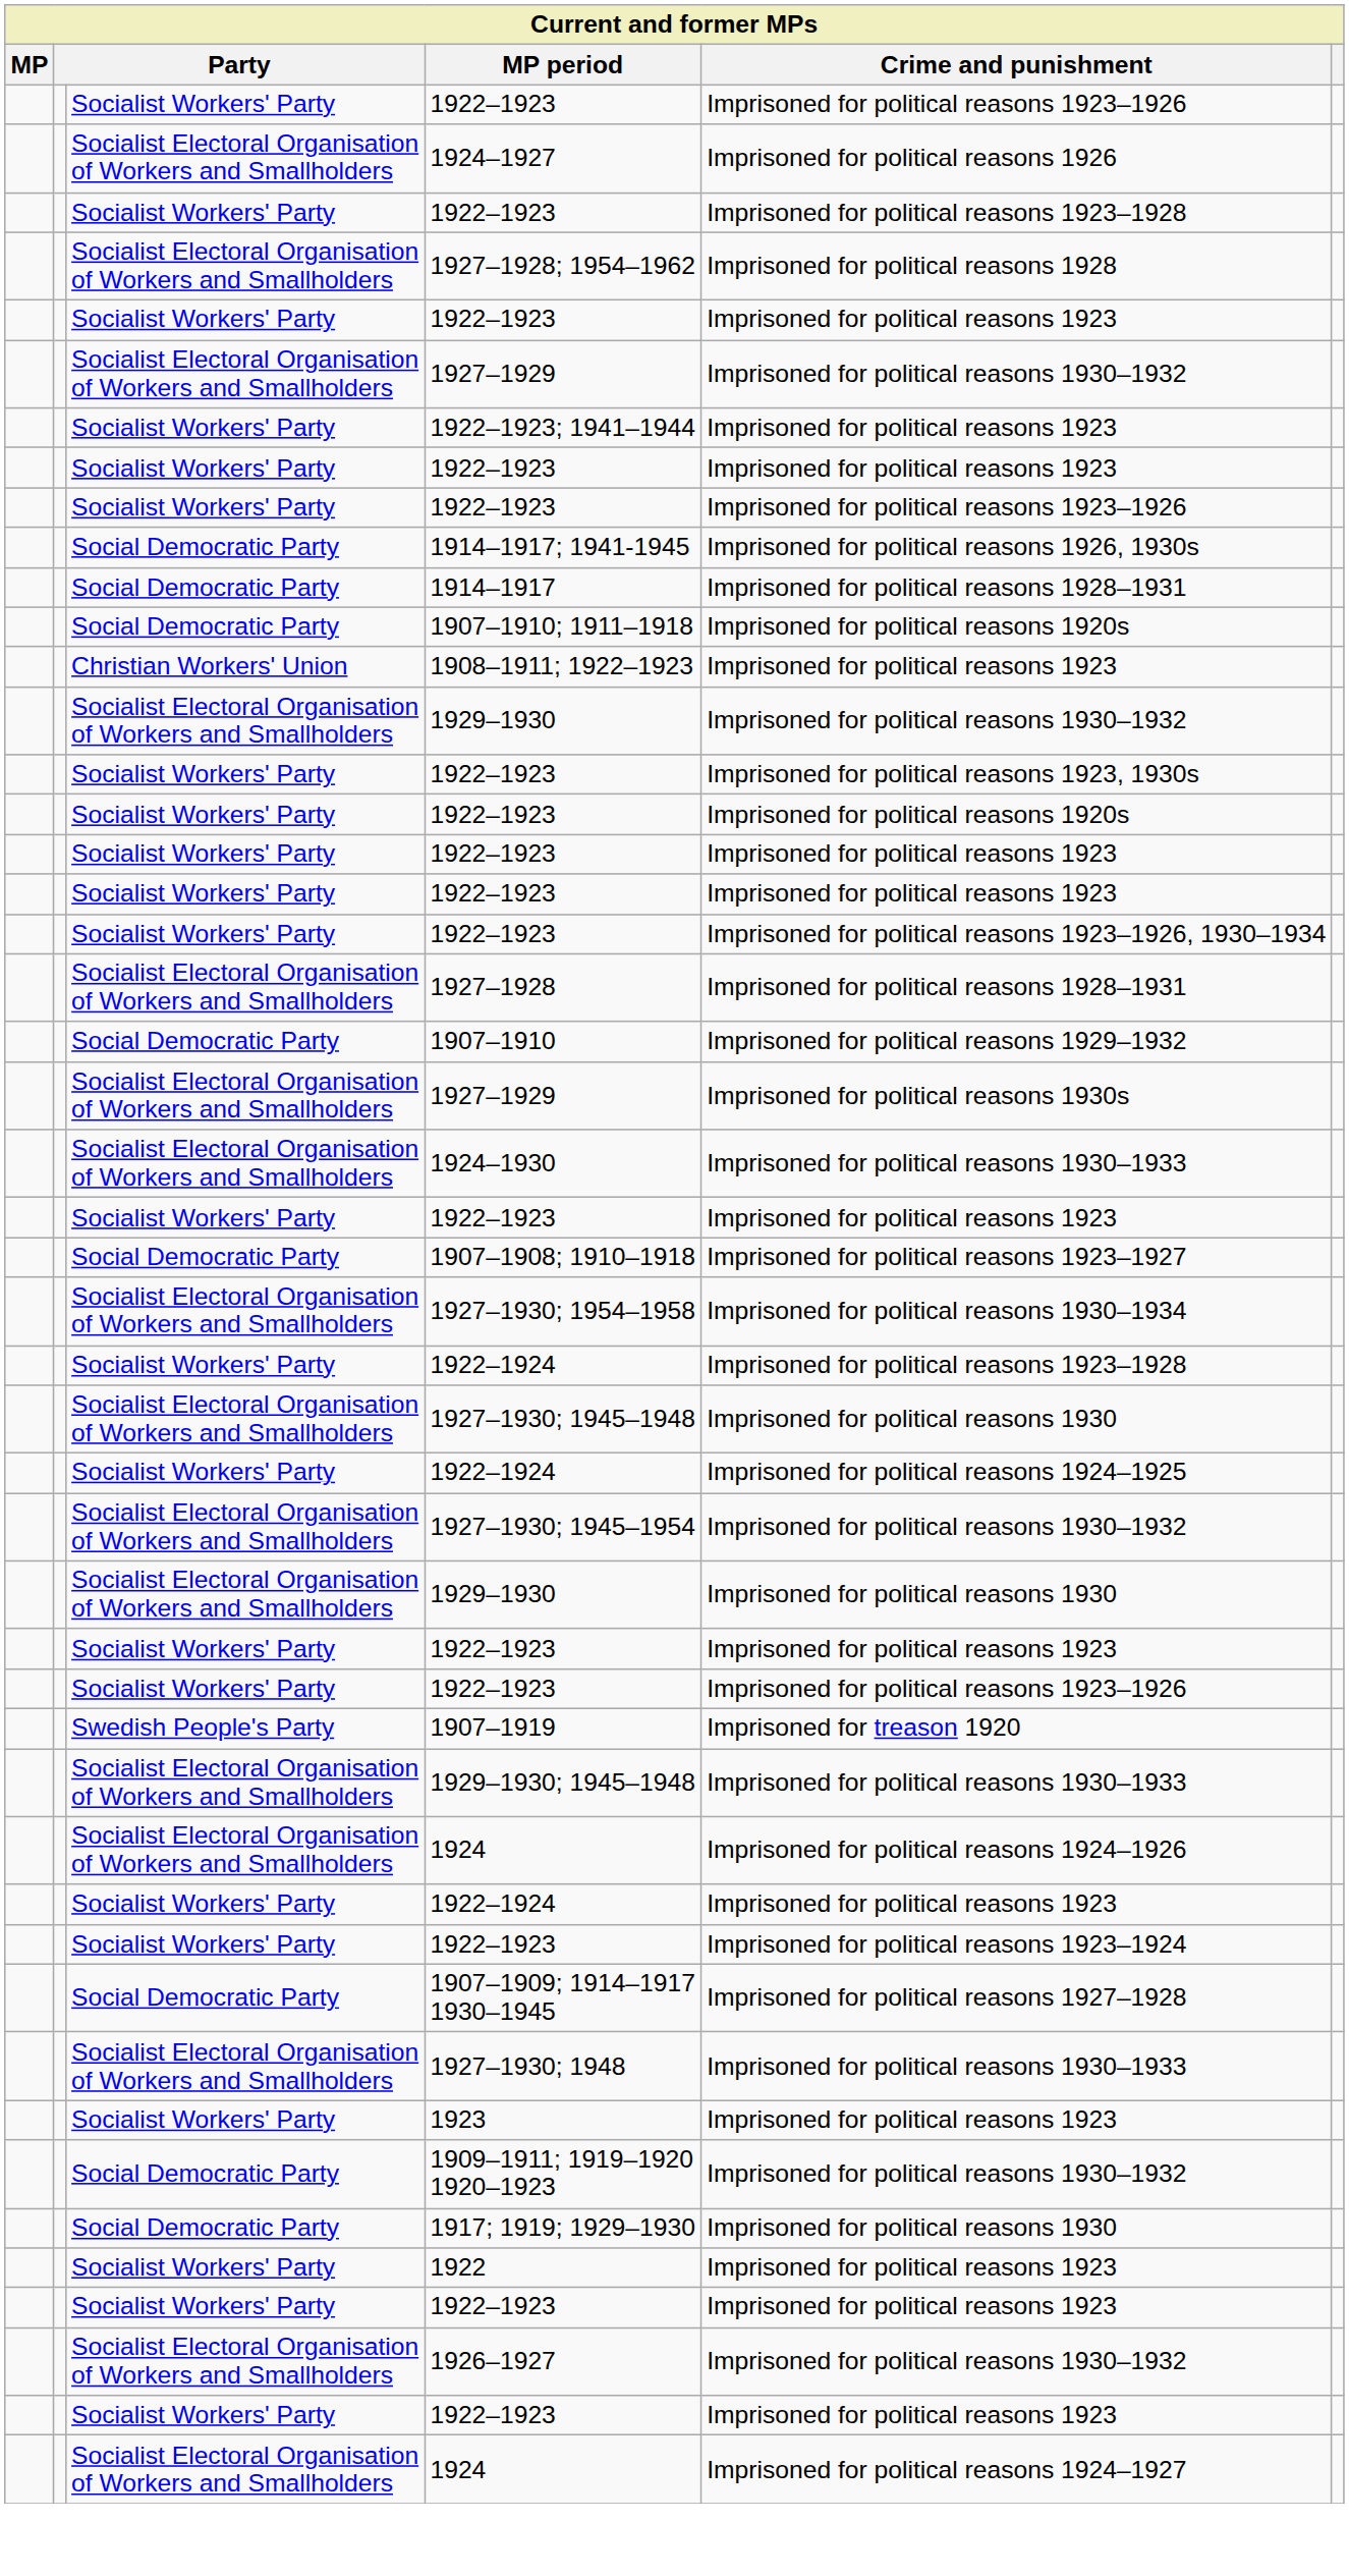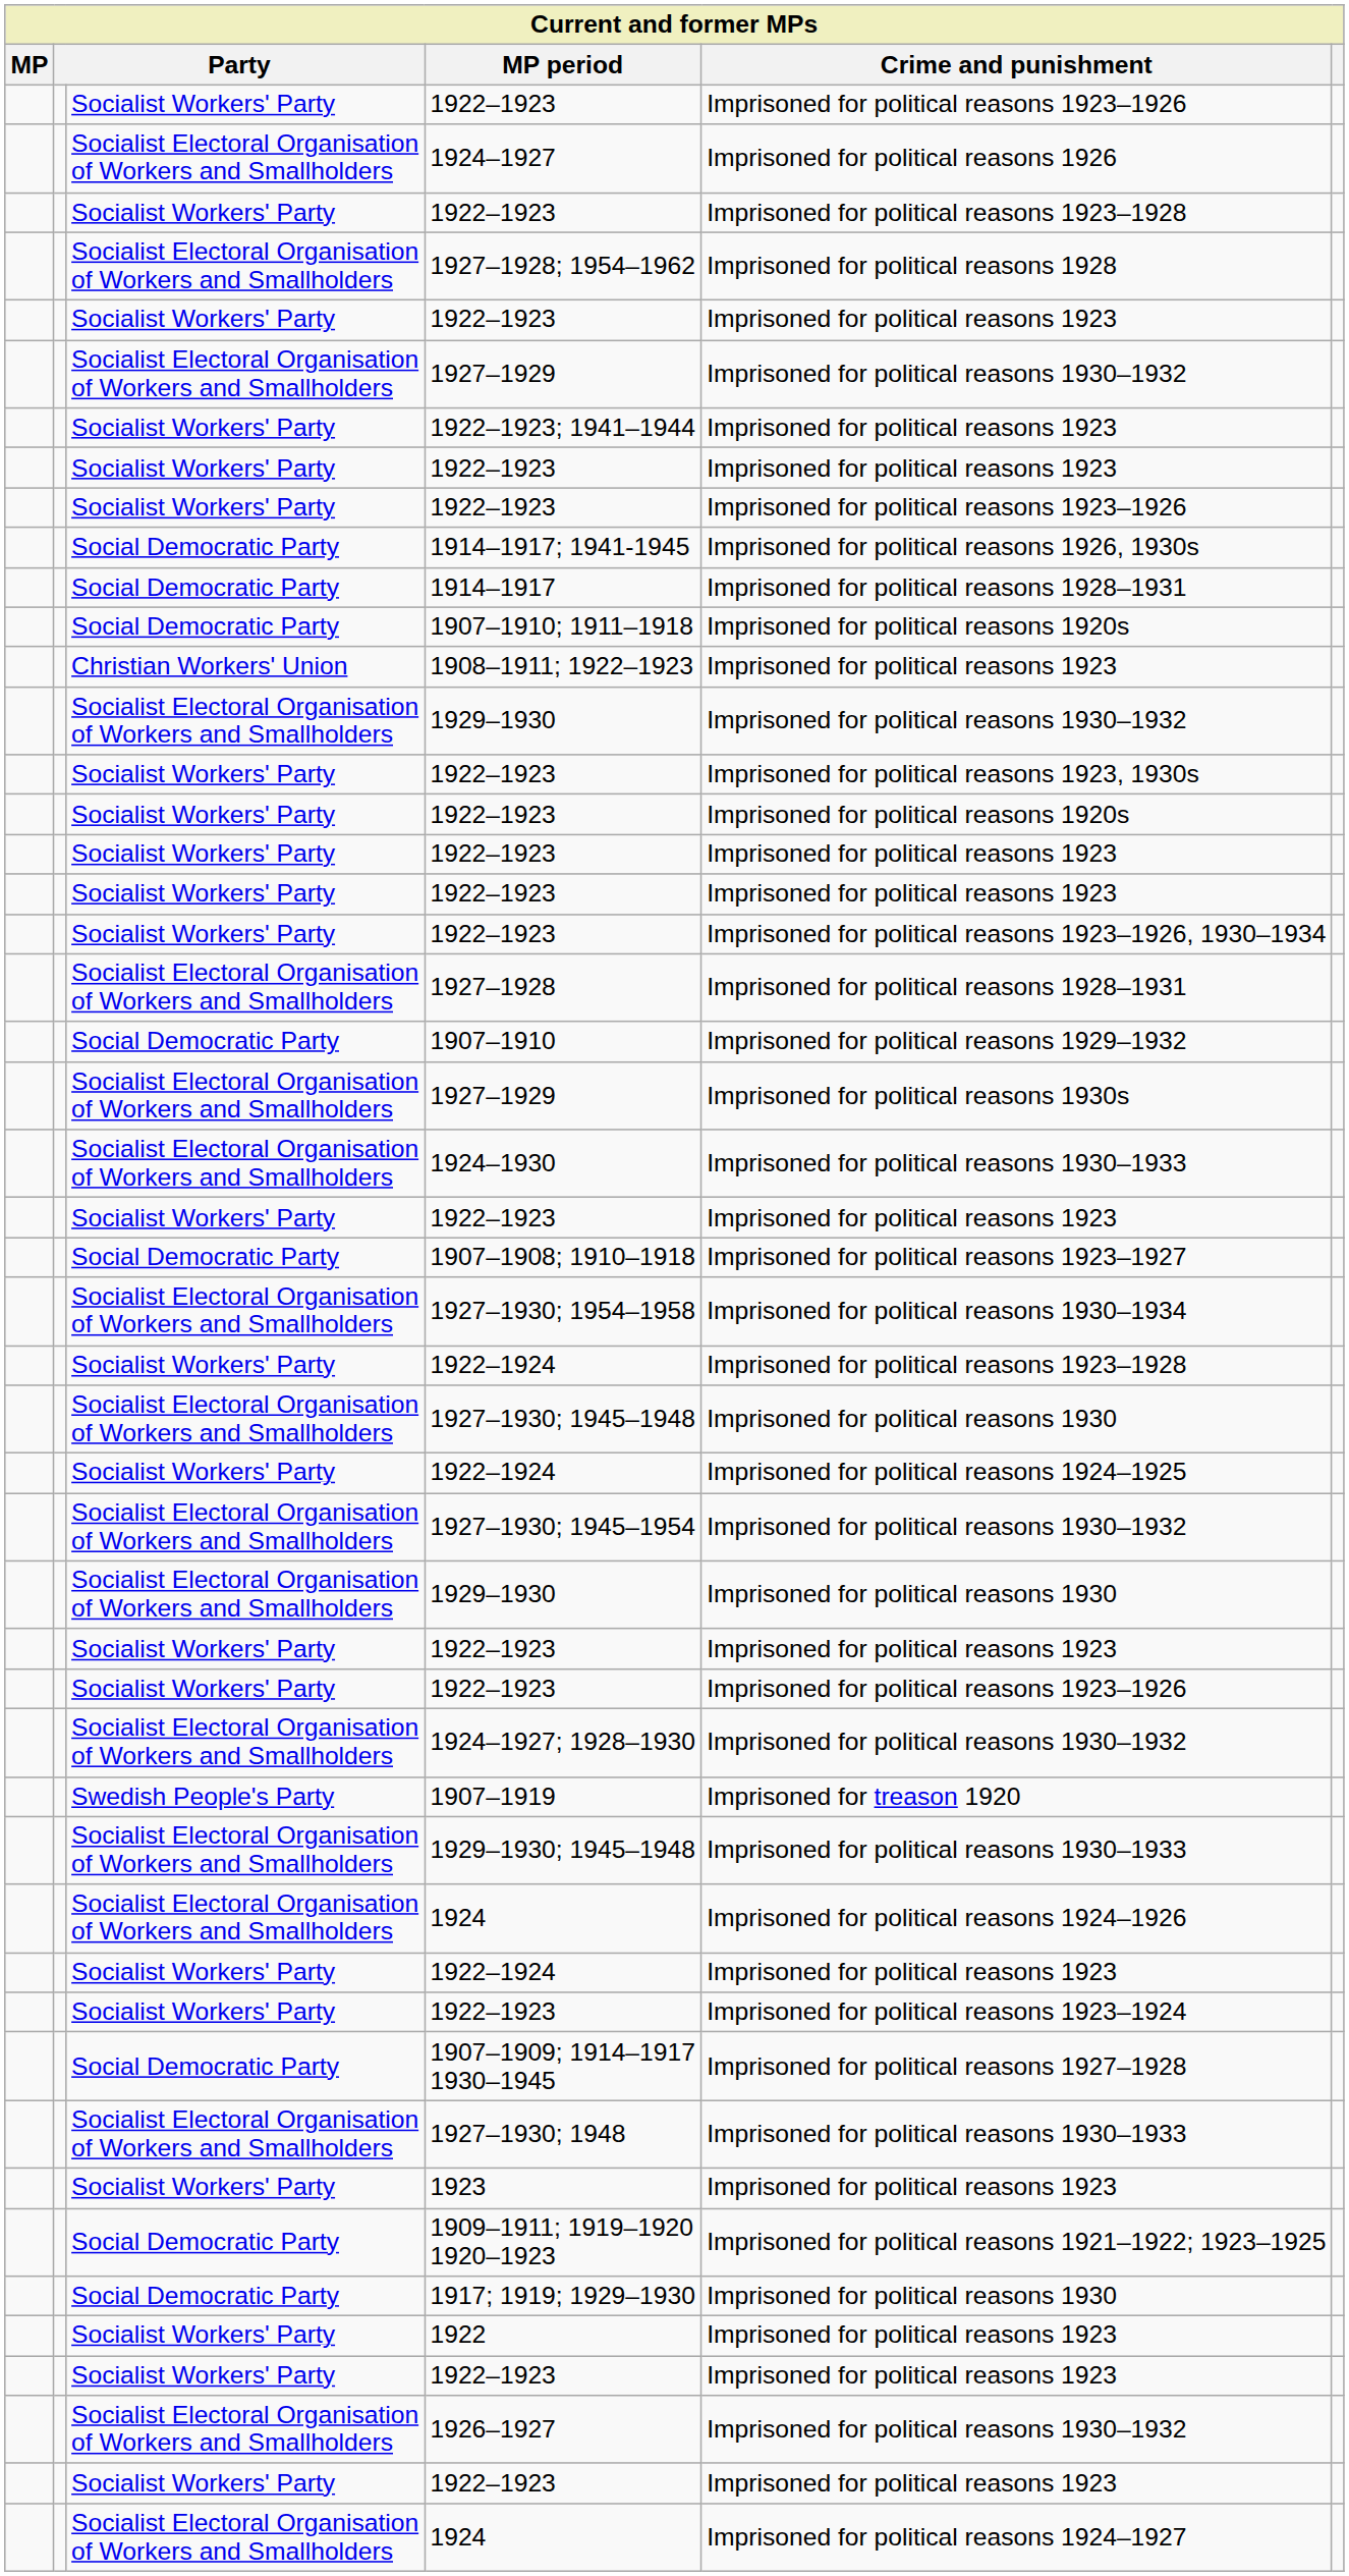+ row: Socialist Electoral Organisation of Workers and Smallholders | 1924–1927; 1928–1930 | Imprisoned for political reasons 1930–1932
1909–1911; 1919–1920 1920–1923 | Crime and punishment: Imprisoned for political reasons 1930–1932 -> Imprisoned for political reasons 1921–1922; 1923–1925
